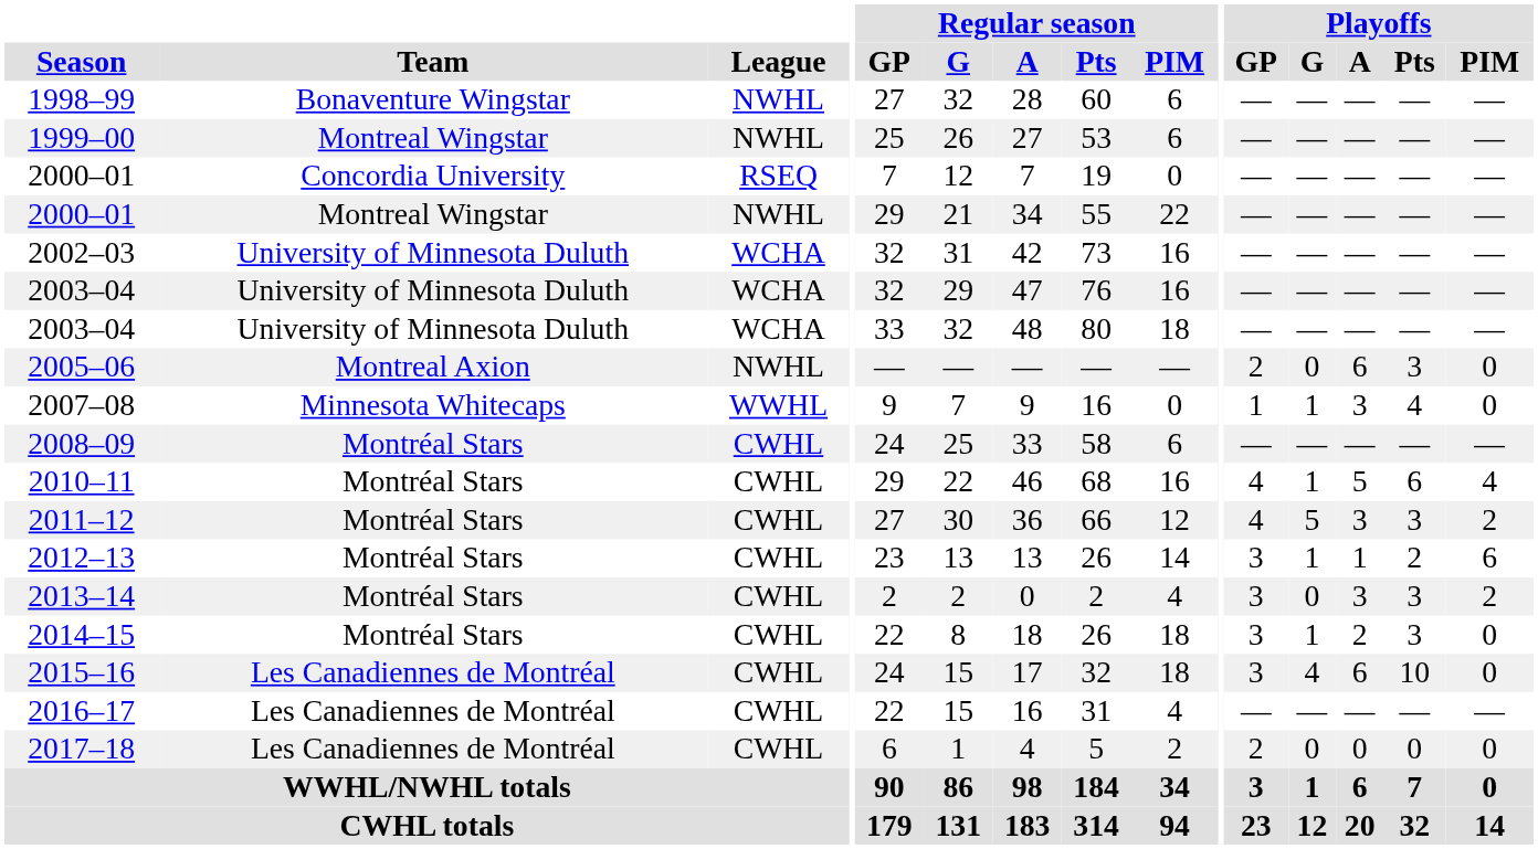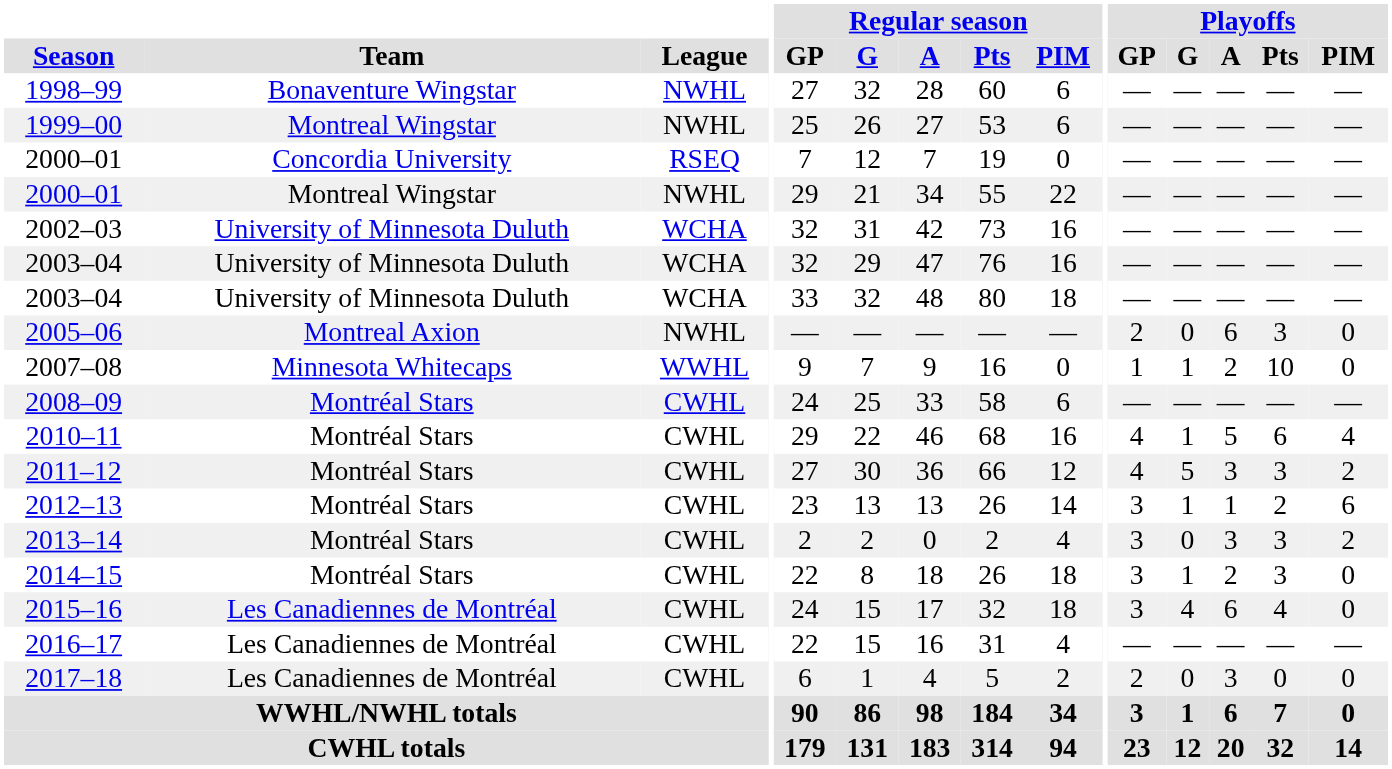2007–08 | Playoffs / A: 3 -> 2
2007–08 | Playoffs / Pts: 4 -> 10
2015–16 | Playoffs / Pts: 10 -> 4
2017–18 | Playoffs / A: 0 -> 3
